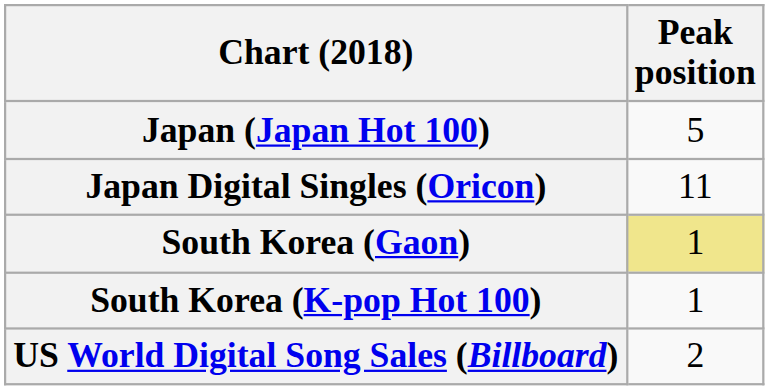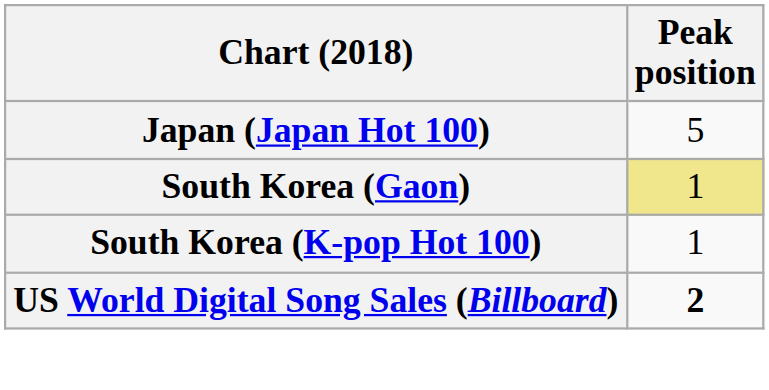- row: Japan Digital Singles (Oricon) | 11
US World Digital Song Sales (Billboard) | Peak position: normal -> bold
